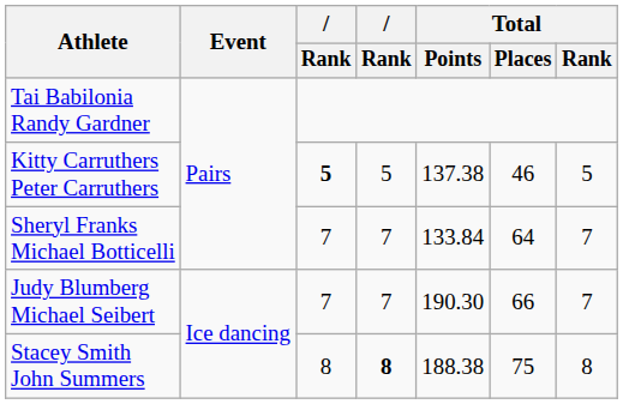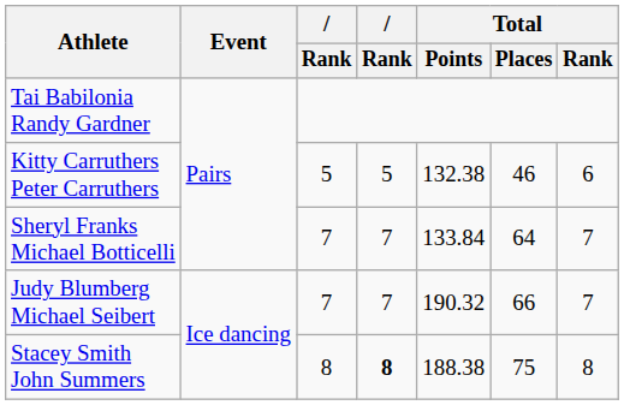Kitty Carruthers Peter Carruthers | column 3: bold -> normal
Kitty Carruthers Peter Carruthers | Total / Points: 137.38 -> 132.38
Kitty Carruthers Peter Carruthers | Total / Rank: 5 -> 6
Judy Blumberg Michael Seibert | Total / Points: 190.30 -> 190.32
